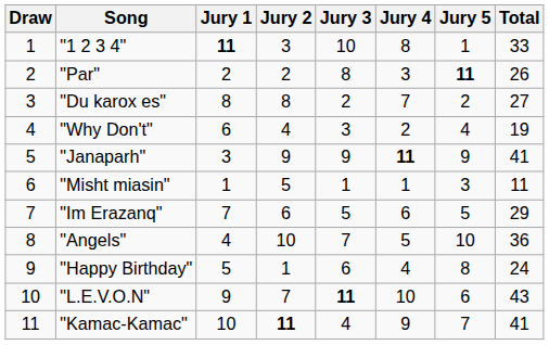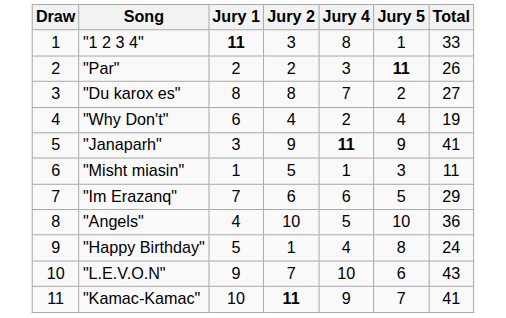- column: Jury 3 | 10 | 8 | 2 | 3 | 9 | 1 | 5 | 7 | 6 | 11 | 4
